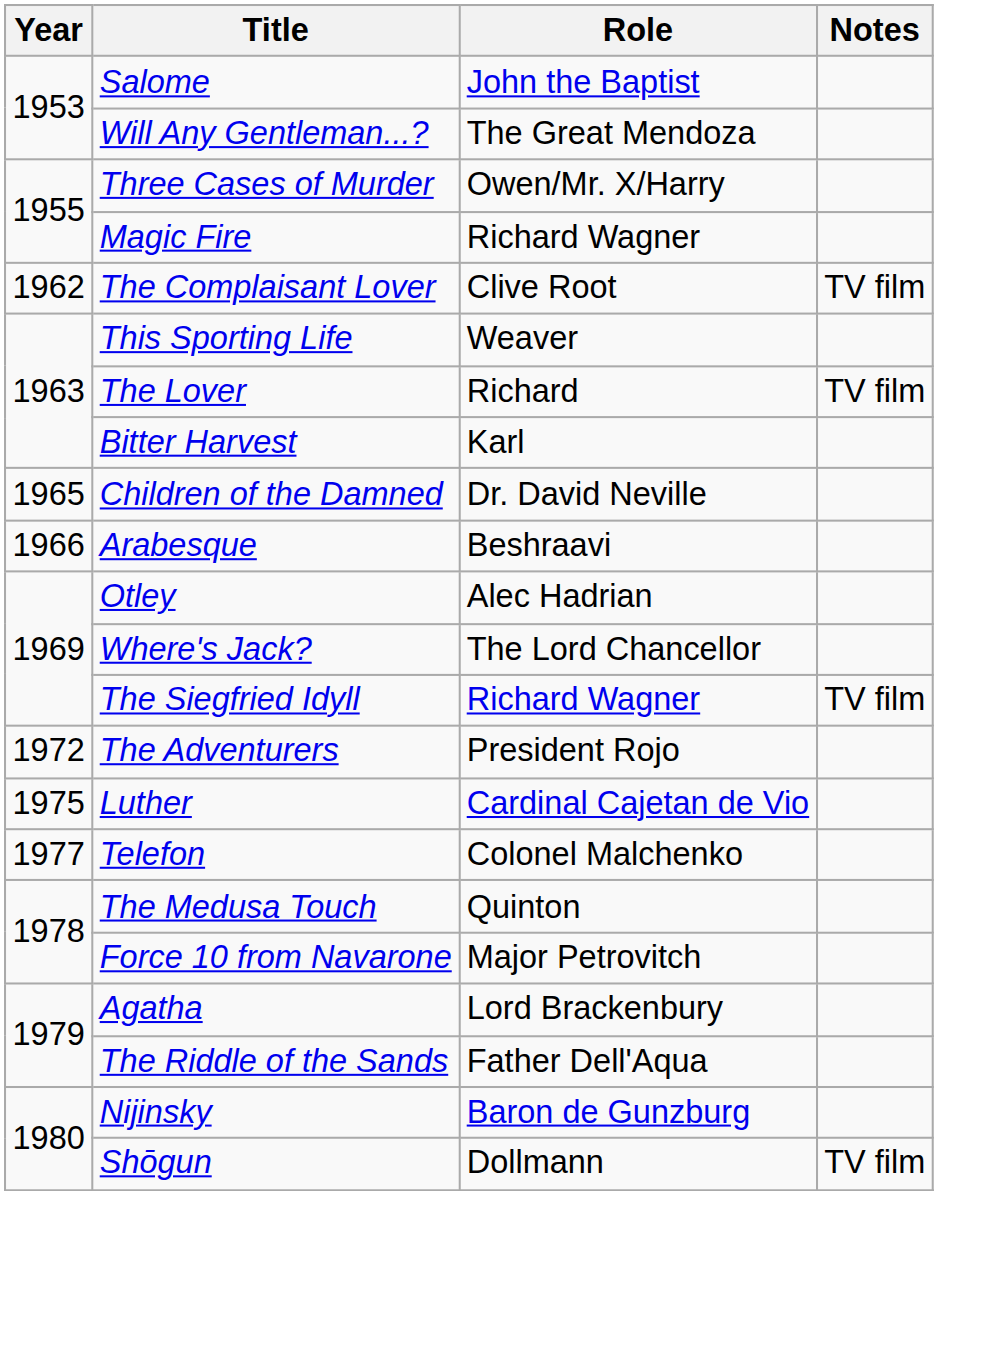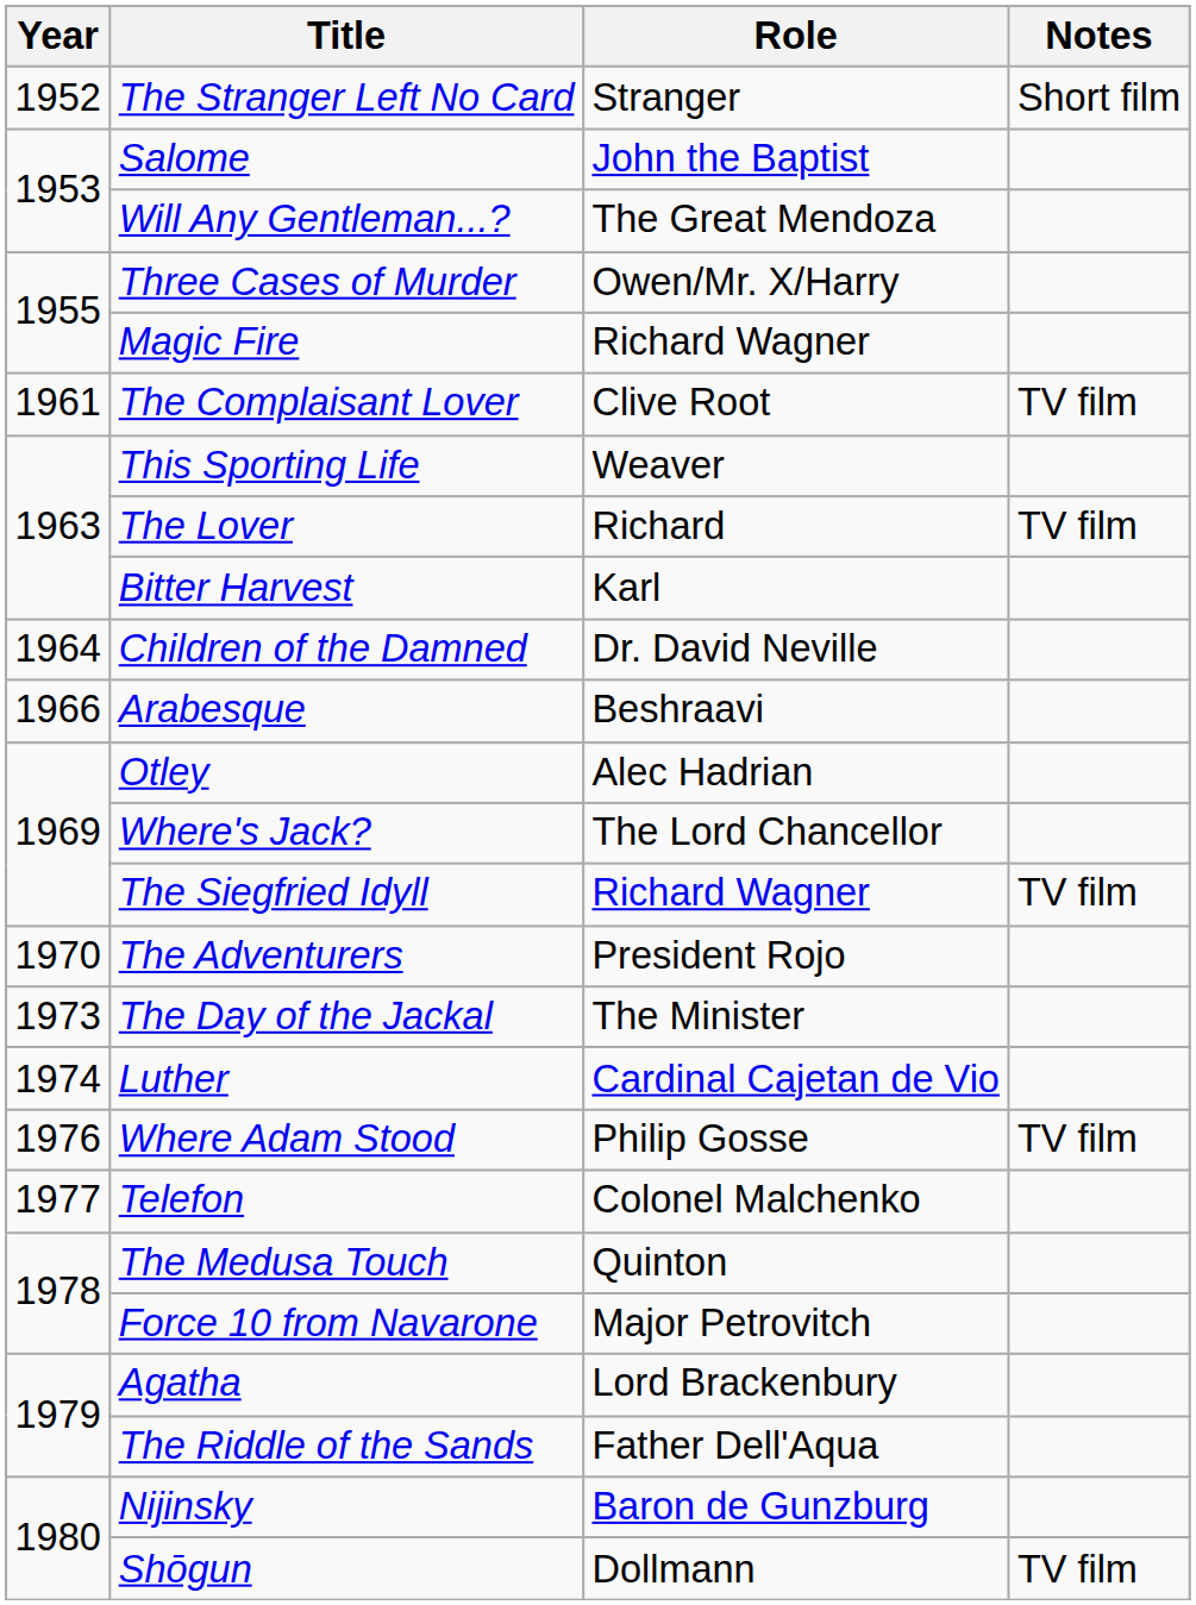+ row: 1952 | The Stranger Left No Card | Stranger | Short film
The Complaisant Lover | Year: 1962 -> 1961
Children of the Damned | Year: 1965 -> 1964
The Adventurers | Year: 1972 -> 1970
+ row: 1973 | The Day of the Jackal | The Minister
Luther | Year: 1975 -> 1974
+ row: 1976 | Where Adam Stood | Philip Gosse | TV film
